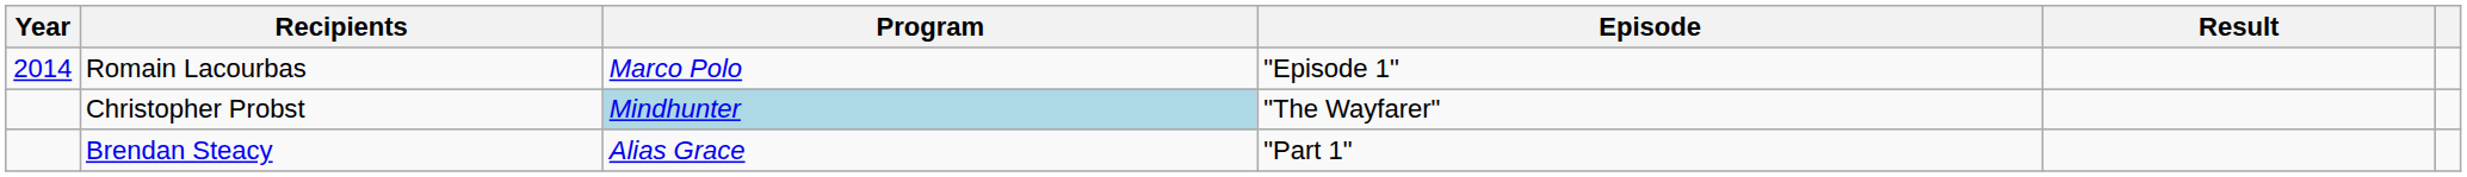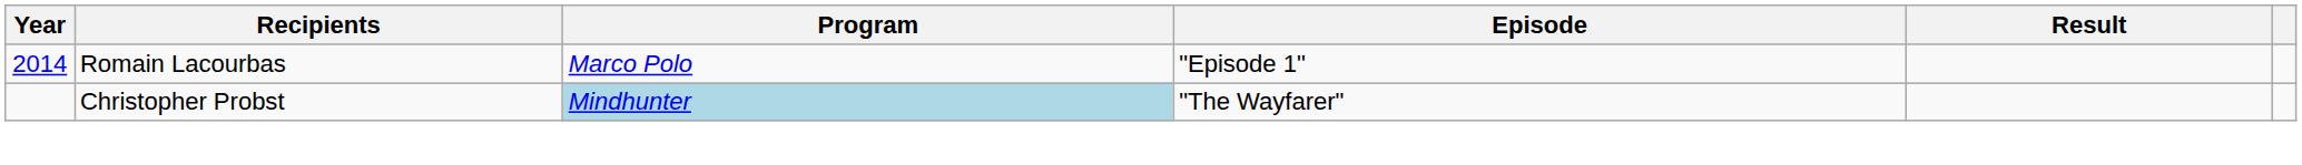- row: Brendan Steacy | Alias Grace | "Part 1"
